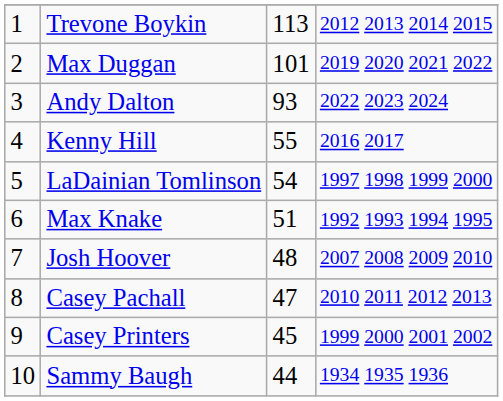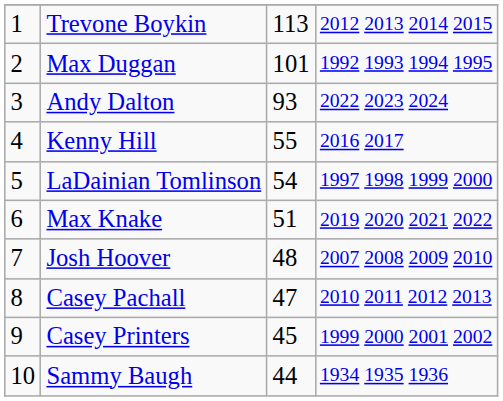Max Duggan | column 4: 2019 2020 2021 2022 -> 1992 1993 1994 1995
Max Knake | column 4: 1992 1993 1994 1995 -> 2019 2020 2021 2022
